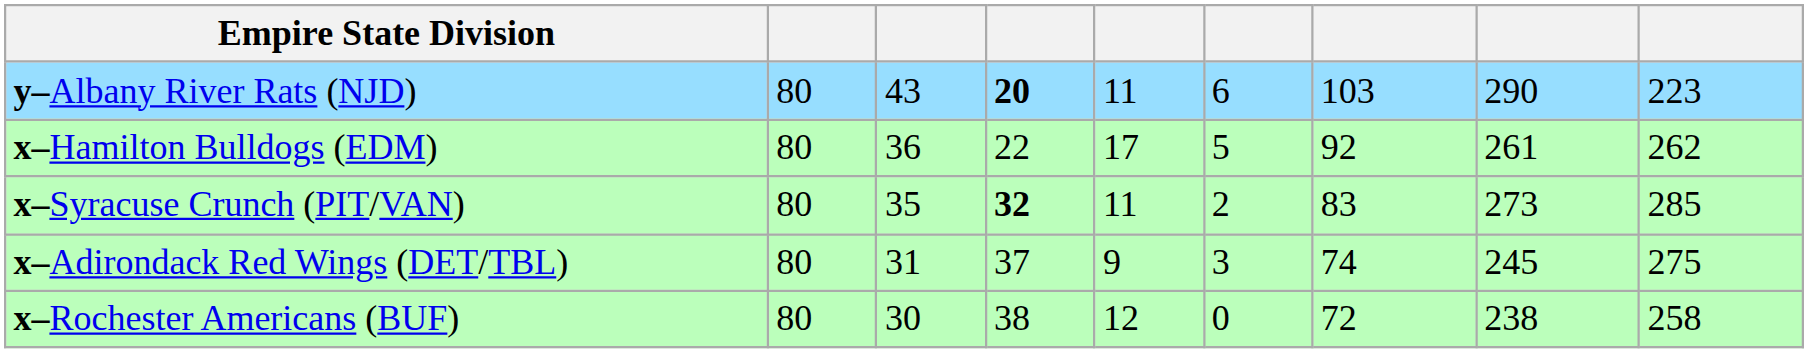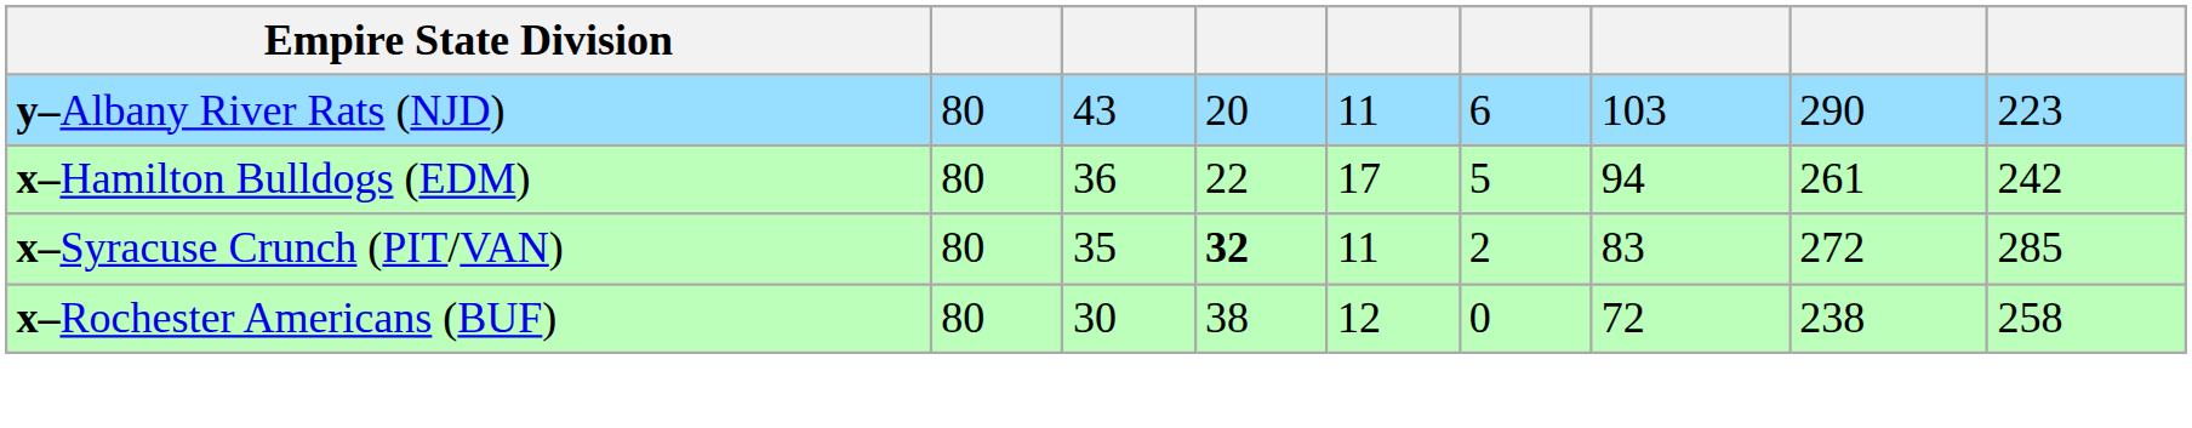y–Albany River Rats (NJD) | column 4: bold -> normal
x–Hamilton Bulldogs (EDM) | column 7: 92 -> 94
x–Hamilton Bulldogs (EDM) | column 9: 262 -> 242
x–Syracuse Crunch (PIT/VAN) | column 8: 273 -> 272
- row: x–Adirondack Red Wings (DET/TBL) | 80 | 31 | 37 | 9 | 3 | 74 | 245 | 275
